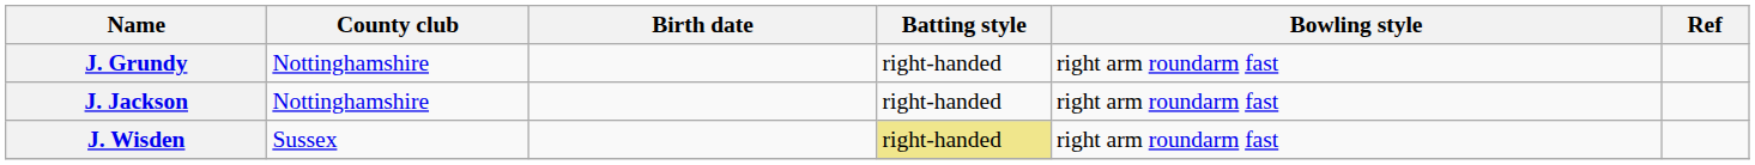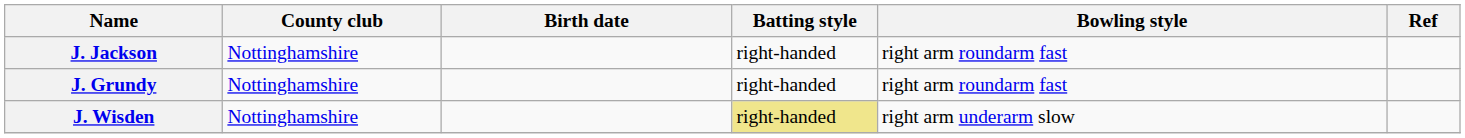rows swapped: J. Grundy <-> J. Jackson
J. Wisden | County club: Sussex -> Nottinghamshire
J. Wisden | Bowling style: right arm roundarm fast -> right arm underarm slow
